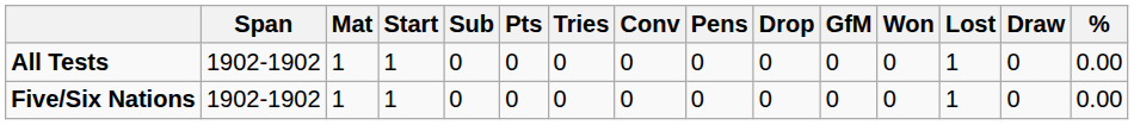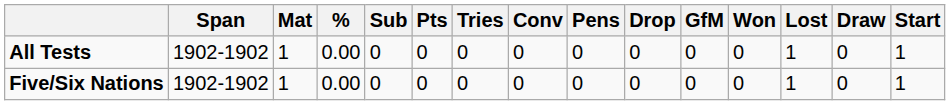columns swapped: Start <-> %
